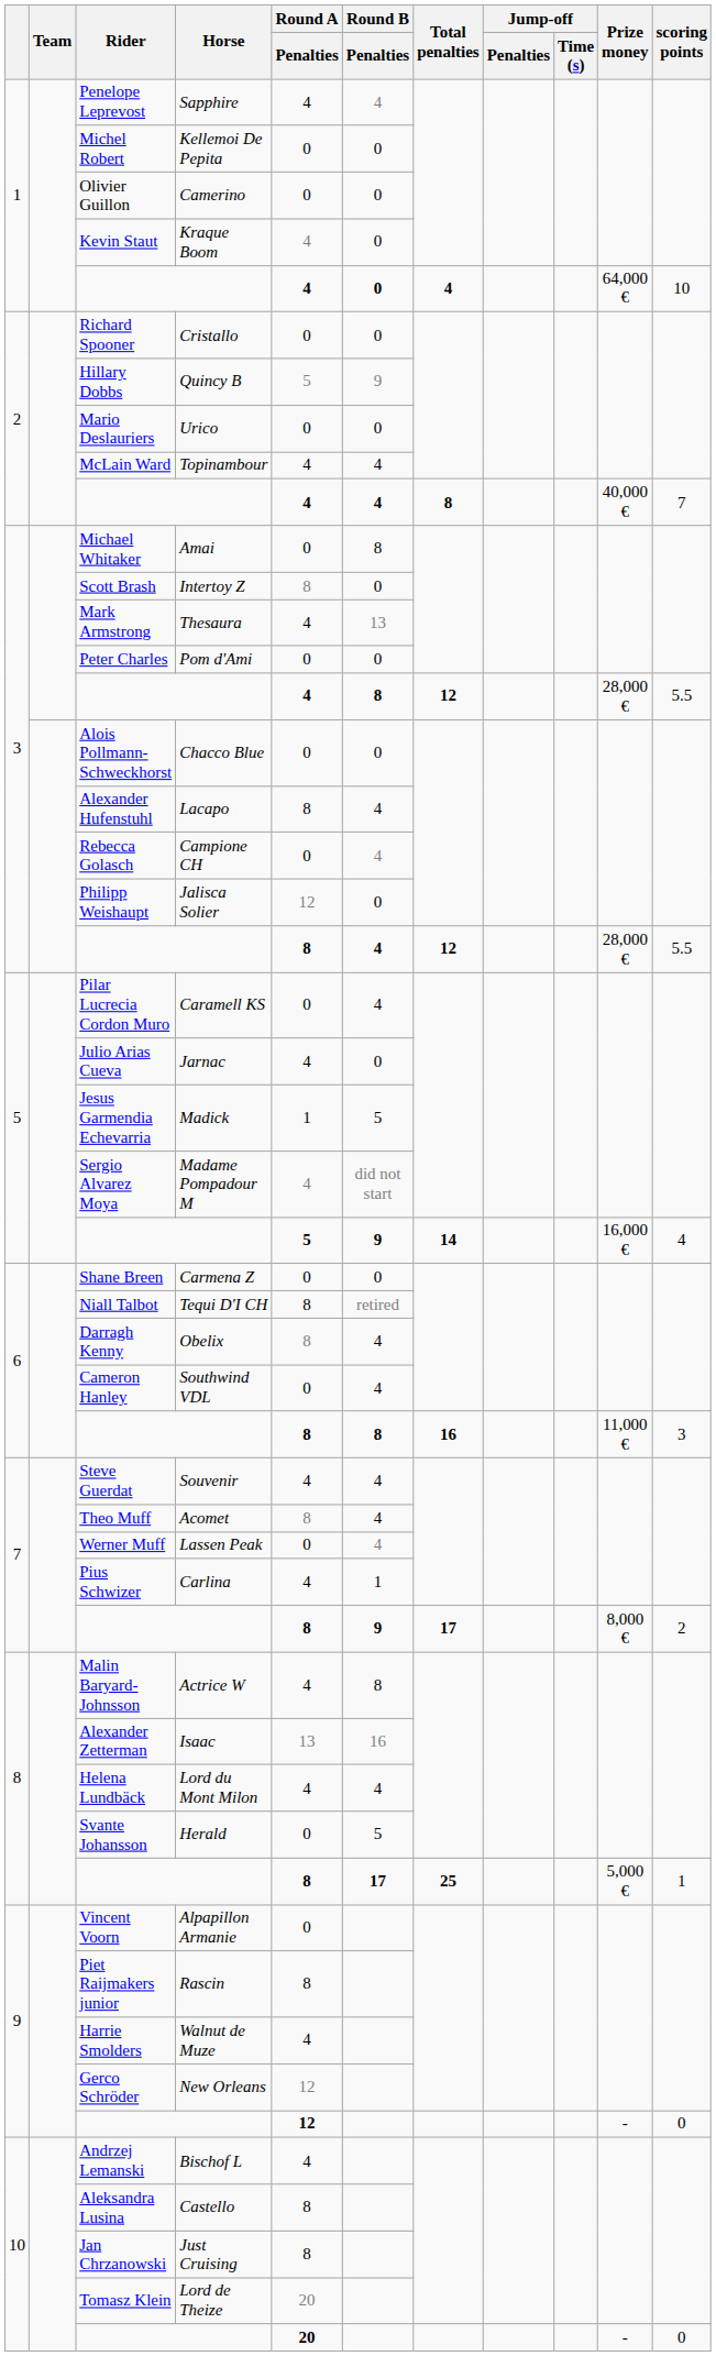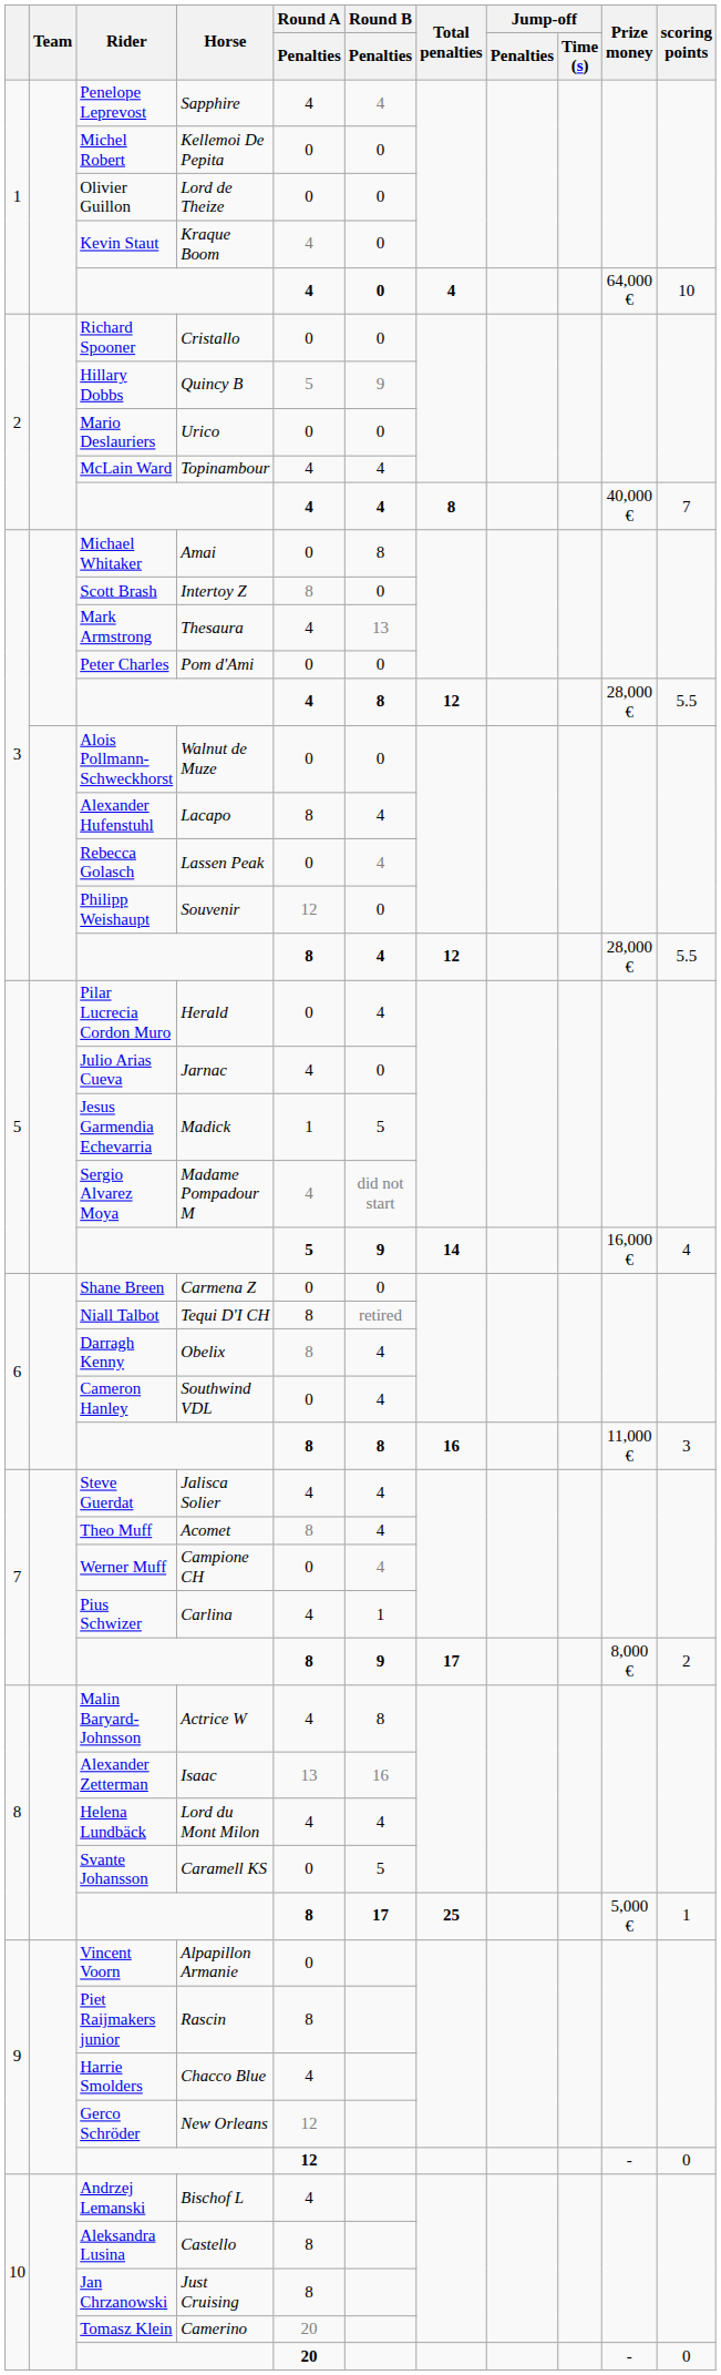Olivier Guillon | Horse: Camerino -> Lord de Theize
Alois Pollmann-Schweckhorst | Horse: Chacco Blue -> Walnut de Muze
Rebecca Golasch | Horse: Campione CH -> Lassen Peak
Philipp Weishaupt | Horse: Jalisca Solier -> Souvenir
Pilar Lucrecia Cordon Muro | Horse: Caramell KS -> Herald
Steve Guerdat | Horse: Souvenir -> Jalisca Solier
Werner Muff | Horse: Lassen Peak -> Campione CH
Svante Johansson | Horse: Herald -> Caramell KS
Harrie Smolders | Horse: Walnut de Muze -> Chacco Blue
Tomasz Klein | Horse: Lord de Theize -> Camerino
